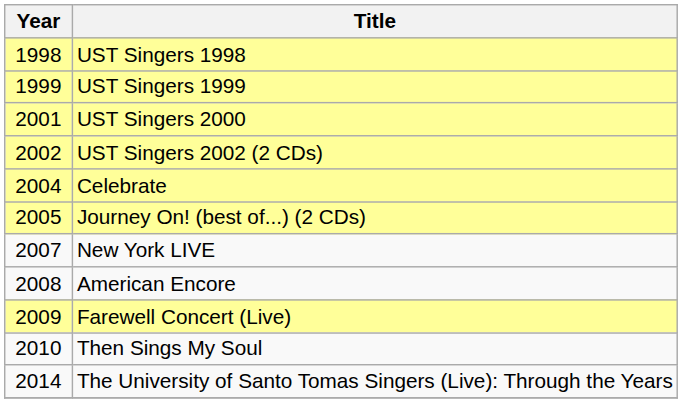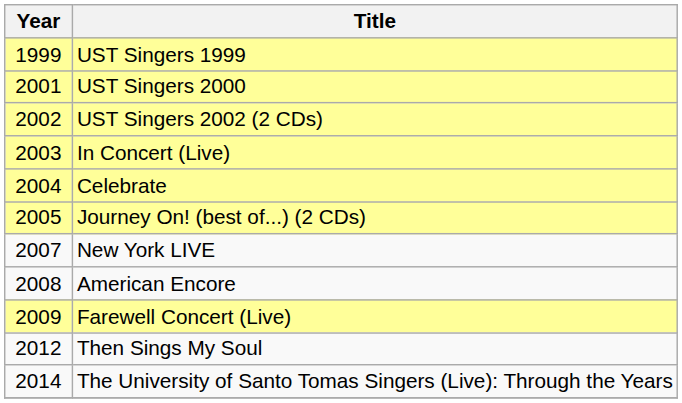- row: 1998 | UST Singers 1998
+ row: 2003 | In Concert (Live)
Then Sings My Soul | Year: 2010 -> 2012
